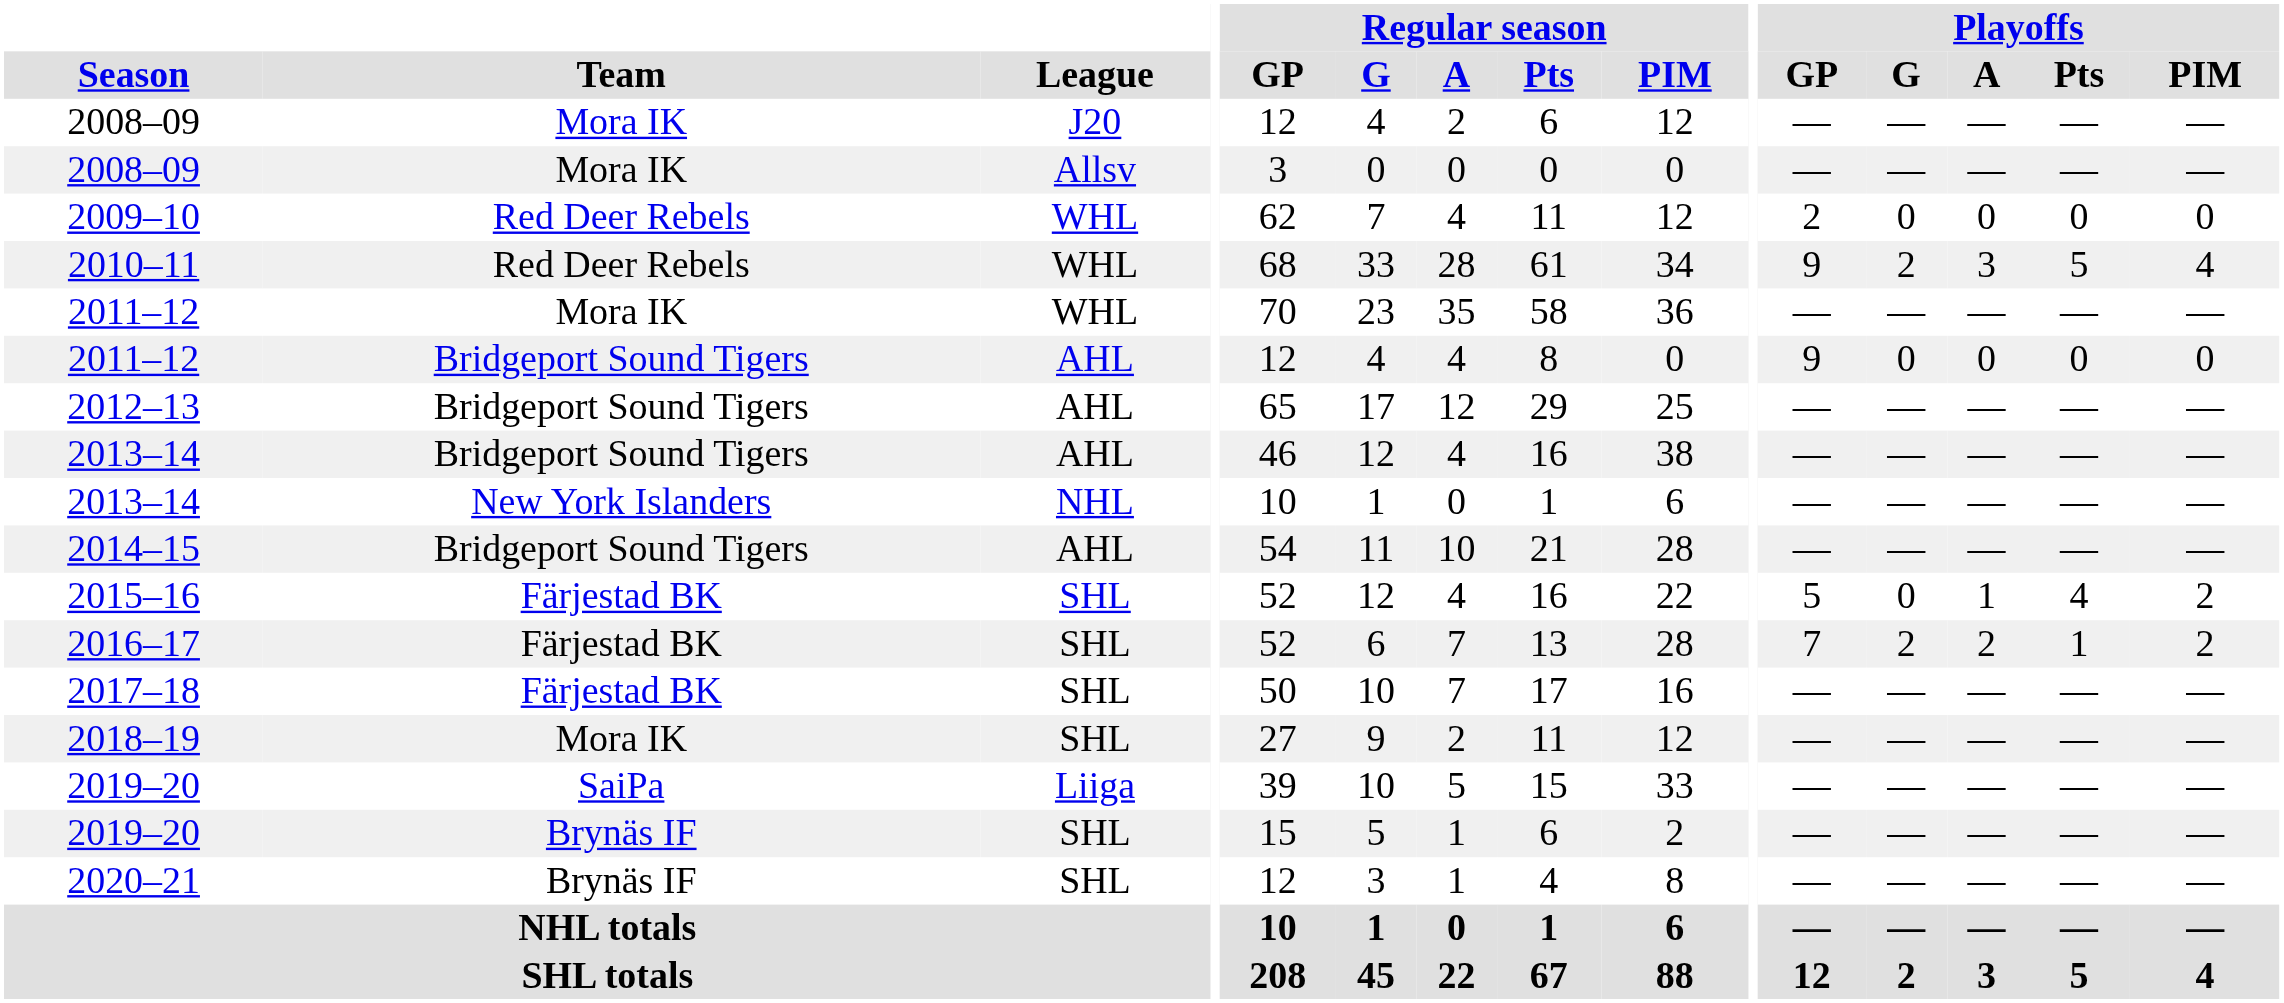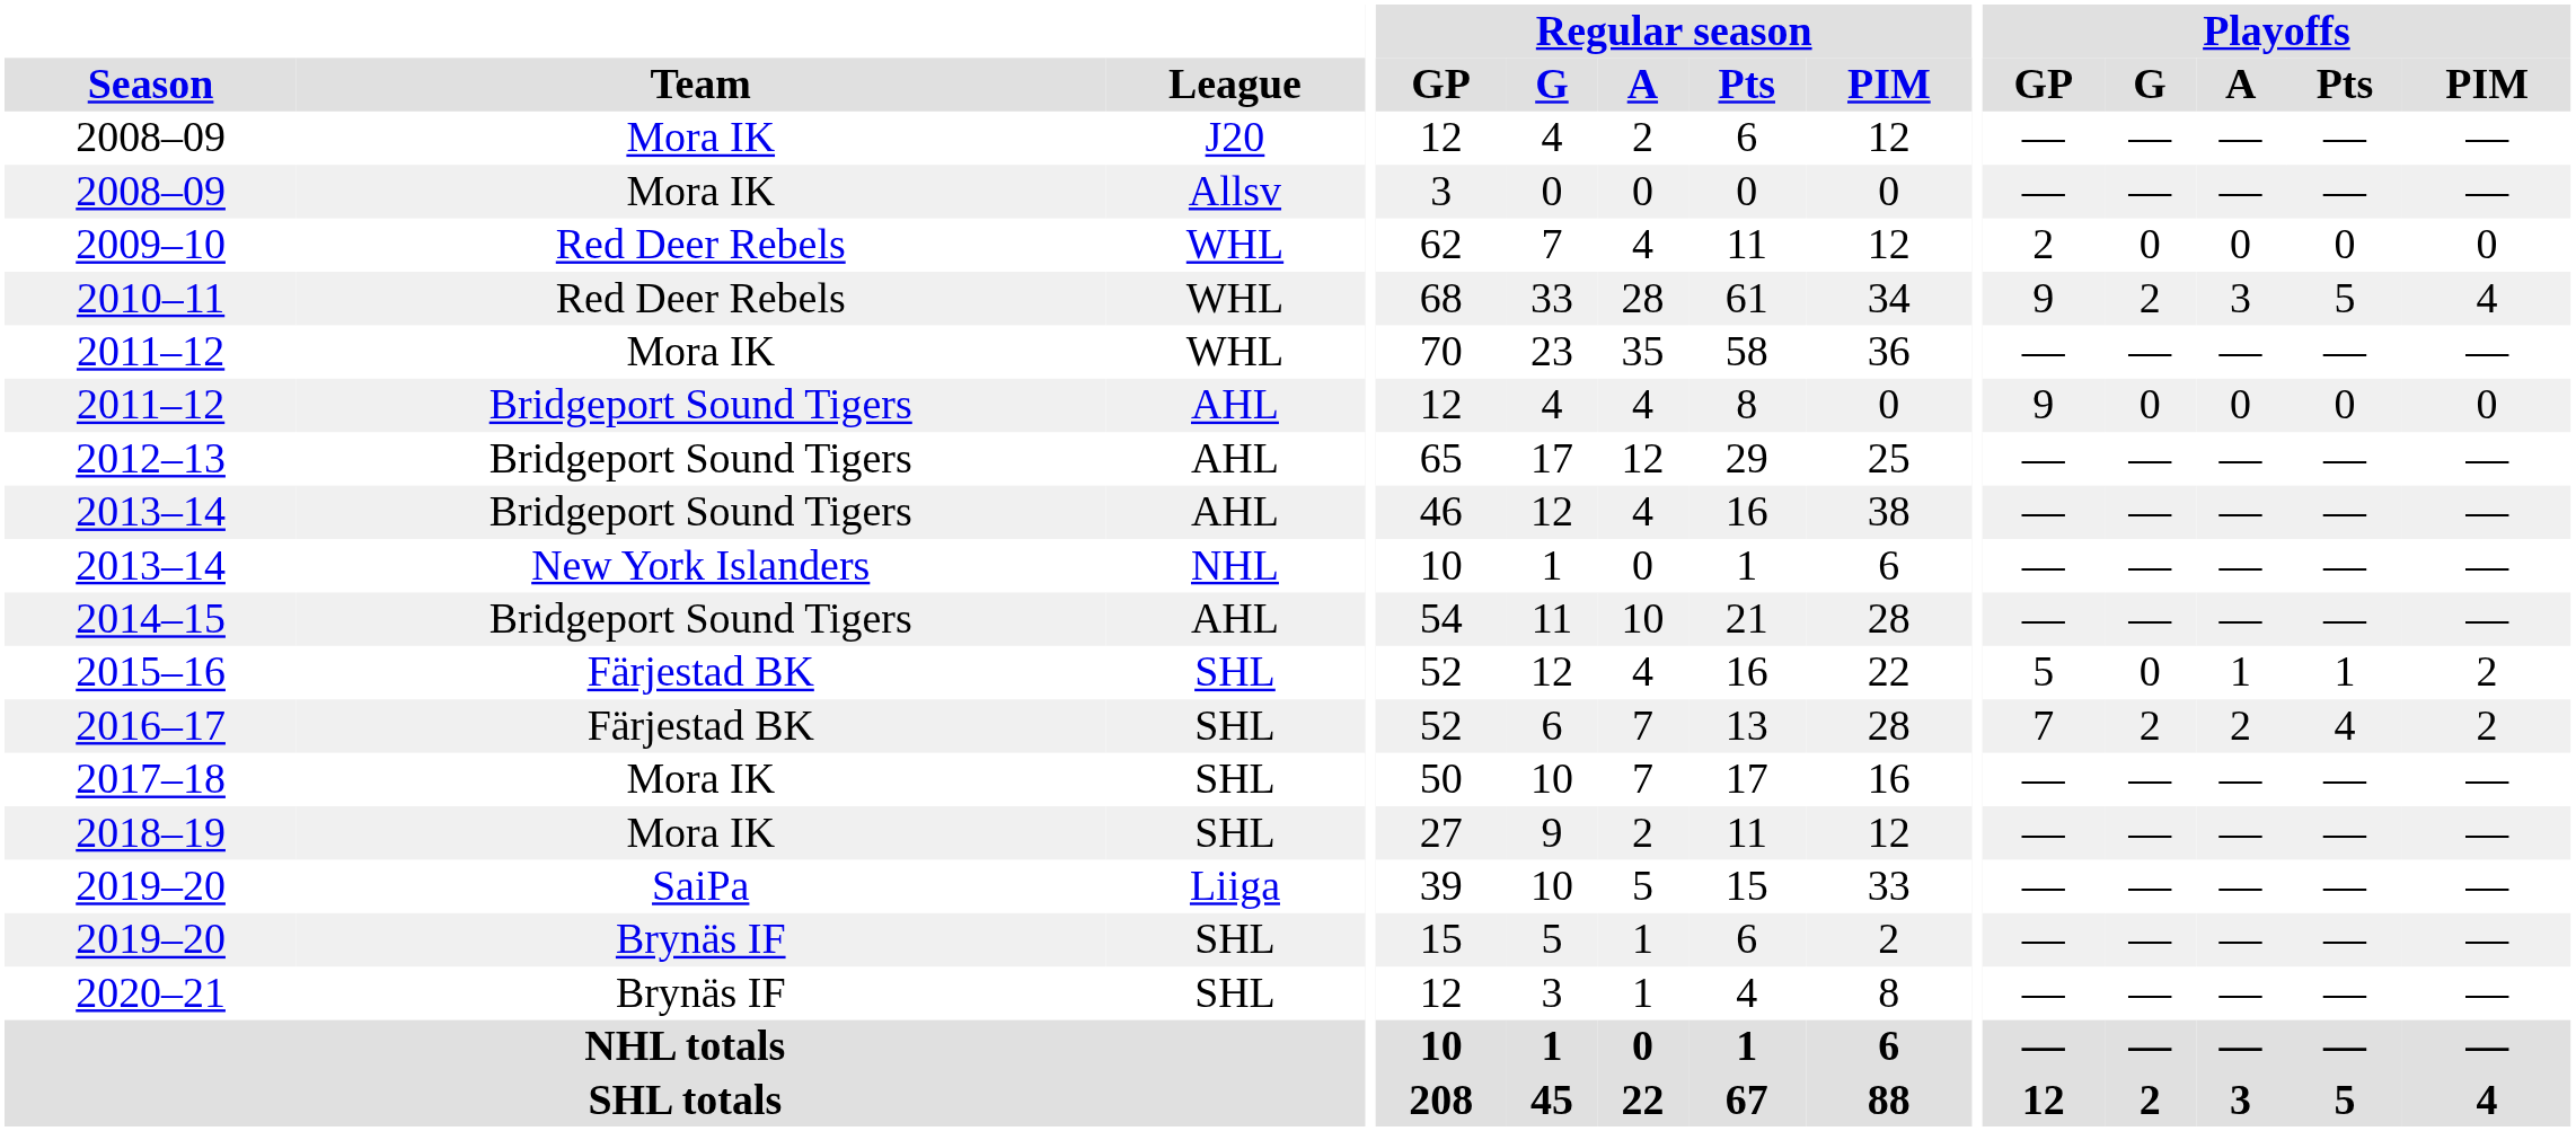2015–16 | Playoffs / Pts: 4 -> 1
2016–17 | Playoffs / Pts: 1 -> 4
2017–18 | Team: Färjestad BK -> Mora IK
